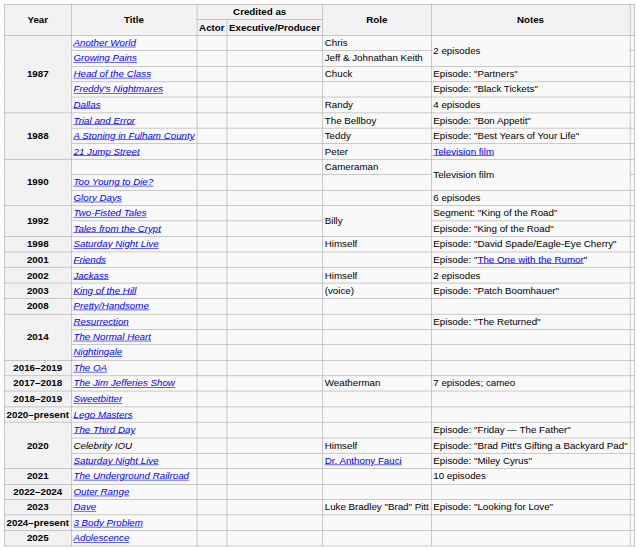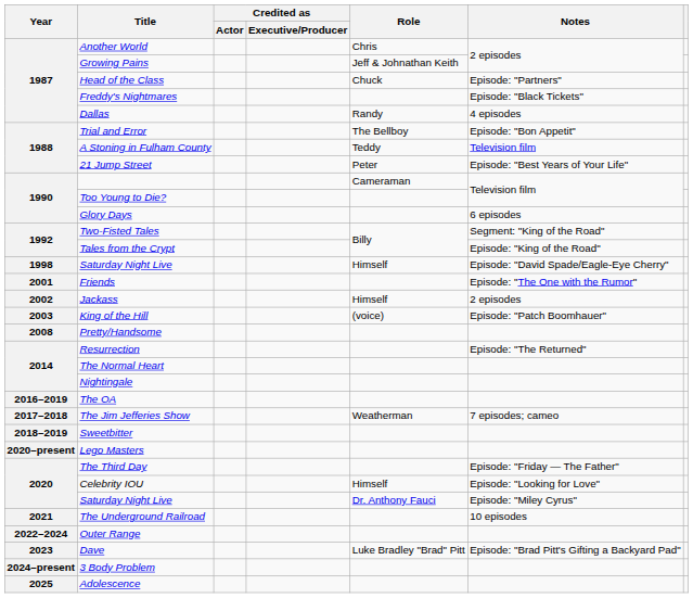A Stoning in Fulham County | Notes: Episode: "Best Years of Your Life" -> Television film
21 Jump Street | Notes: Television film -> Episode: "Best Years of Your Life"
Celebrity IOU | Notes: Episode: "Brad Pitt's Gifting a Backyard Pad" -> Episode: "Looking for Love"
Dave | Notes: Episode: "Looking for Love" -> Episode: "Brad Pitt's Gifting a Backyard Pad"
